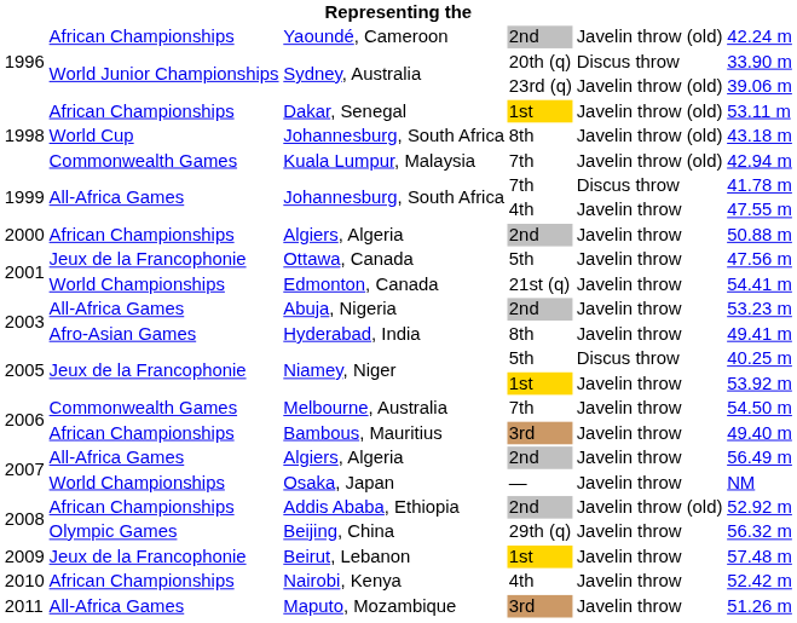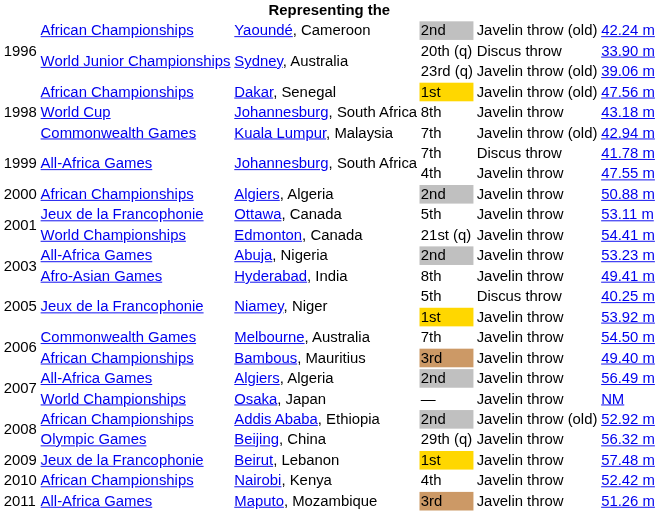Dakar, Senegal | column 6: 53.11 m -> 47.56 m
Johannesburg, South Africa / 8th | column 5: Javelin throw (old) -> Javelin throw
Ottawa, Canada | column 6: 47.56 m -> 53.11 m
